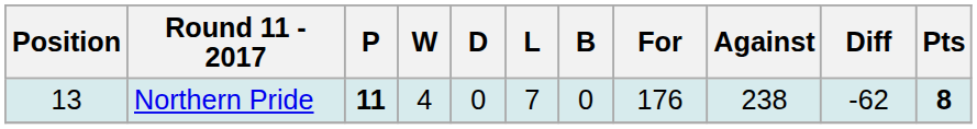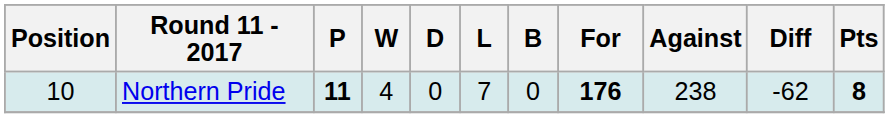Northern Pride | Position: 13 -> 10
Northern Pride | For: normal -> bold
